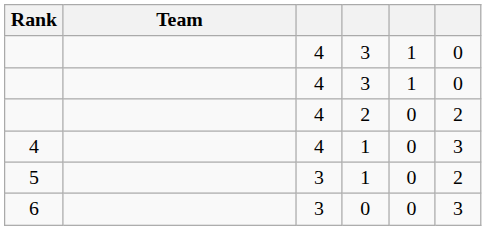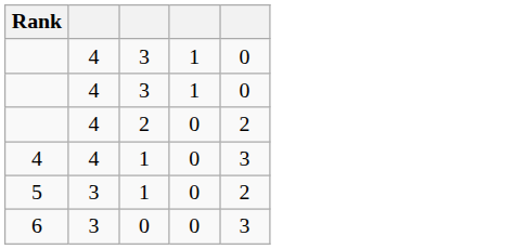- column: Team
